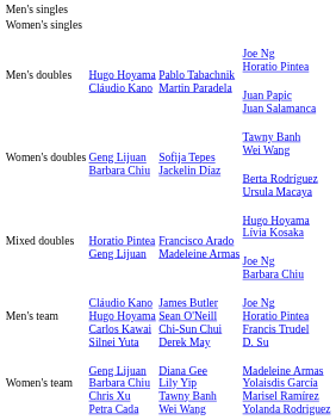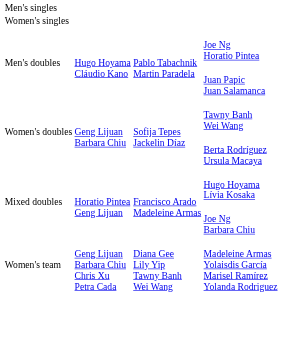- row: Men's team | Cláudio Kano Hugo Hoyama Carlos Kawai Silnei Yuta | James Butler Sean O'Neill Chi-Sun Chui Derek May | Joe Ng Horatio Pintea Francis Trudel D. Su
